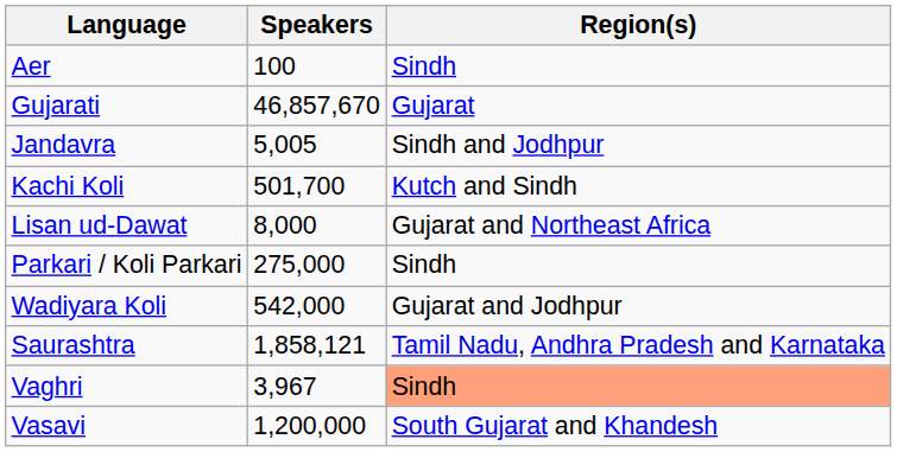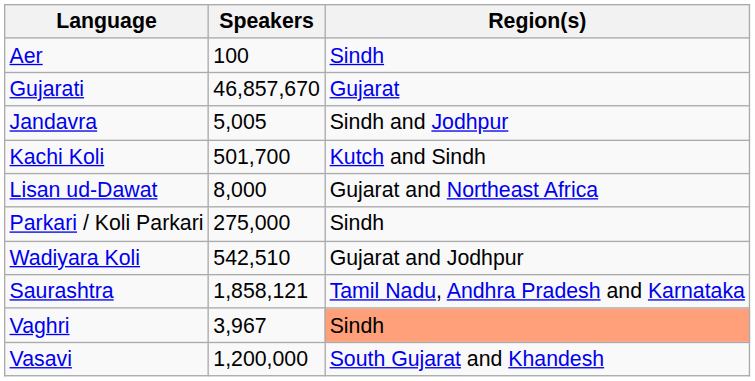Wadiyara Koli | Speakers: 542,000 -> 542,510
